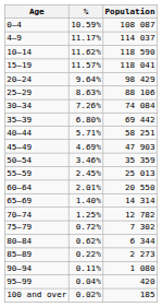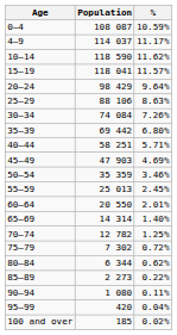columns swapped: Population <-> %
